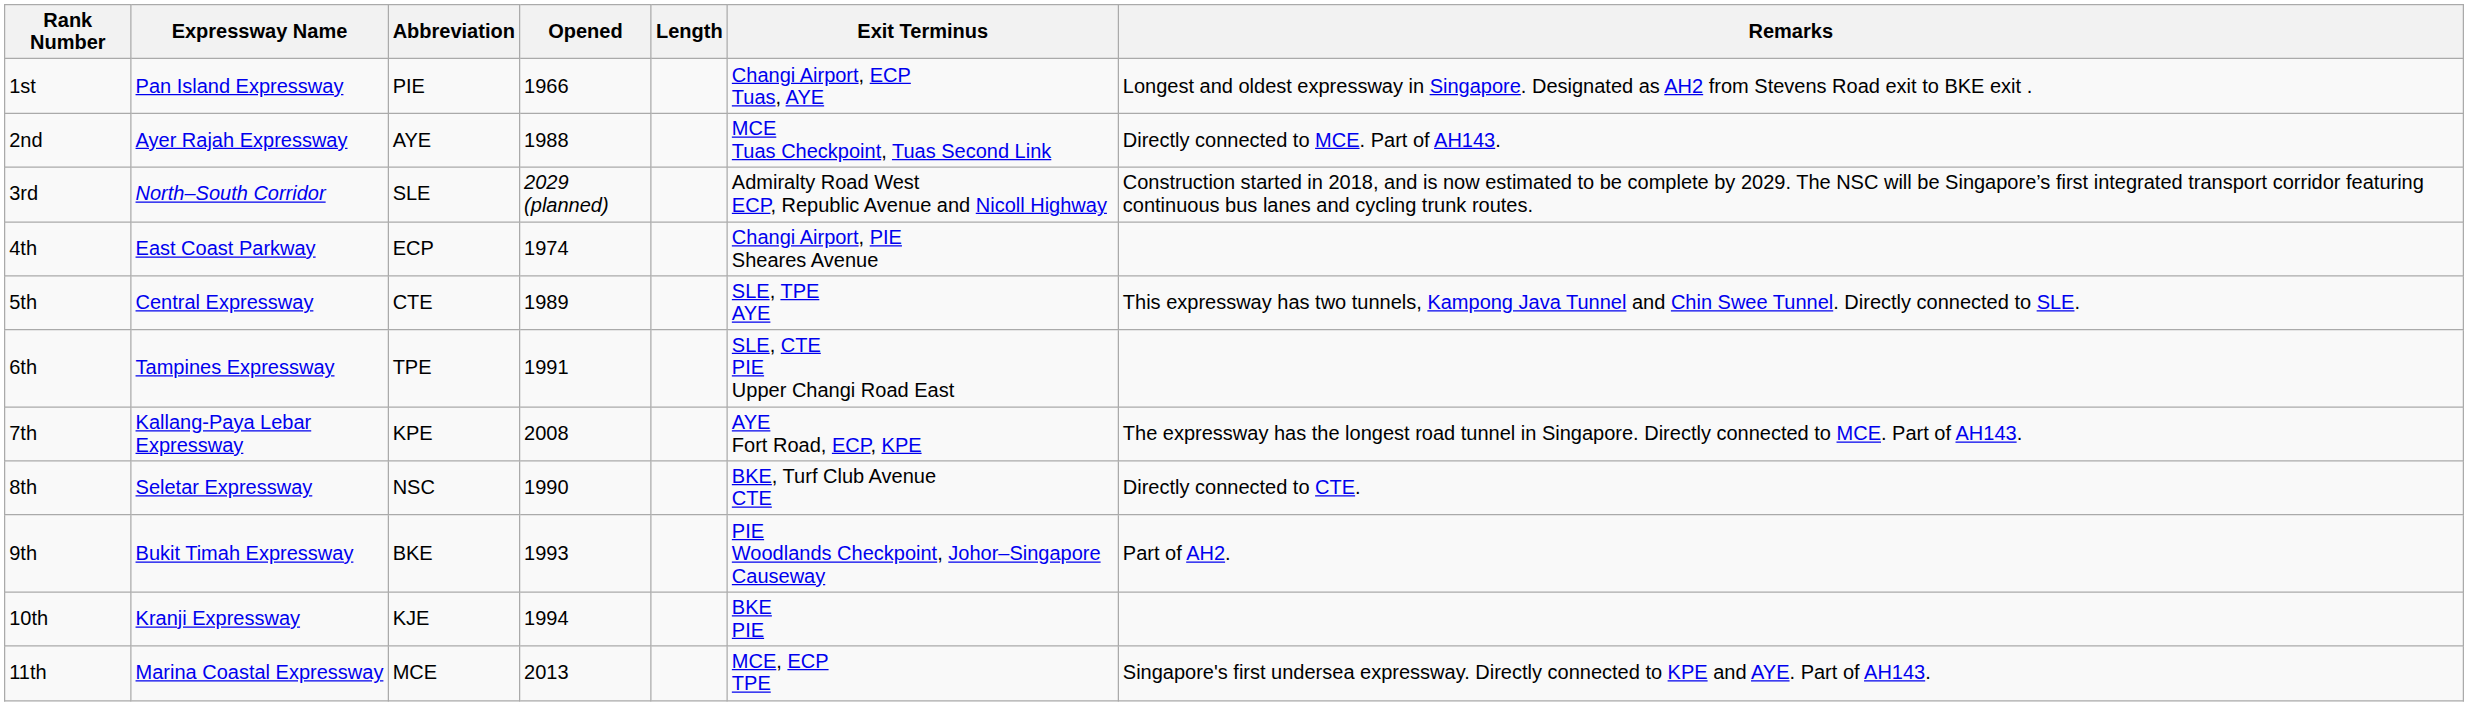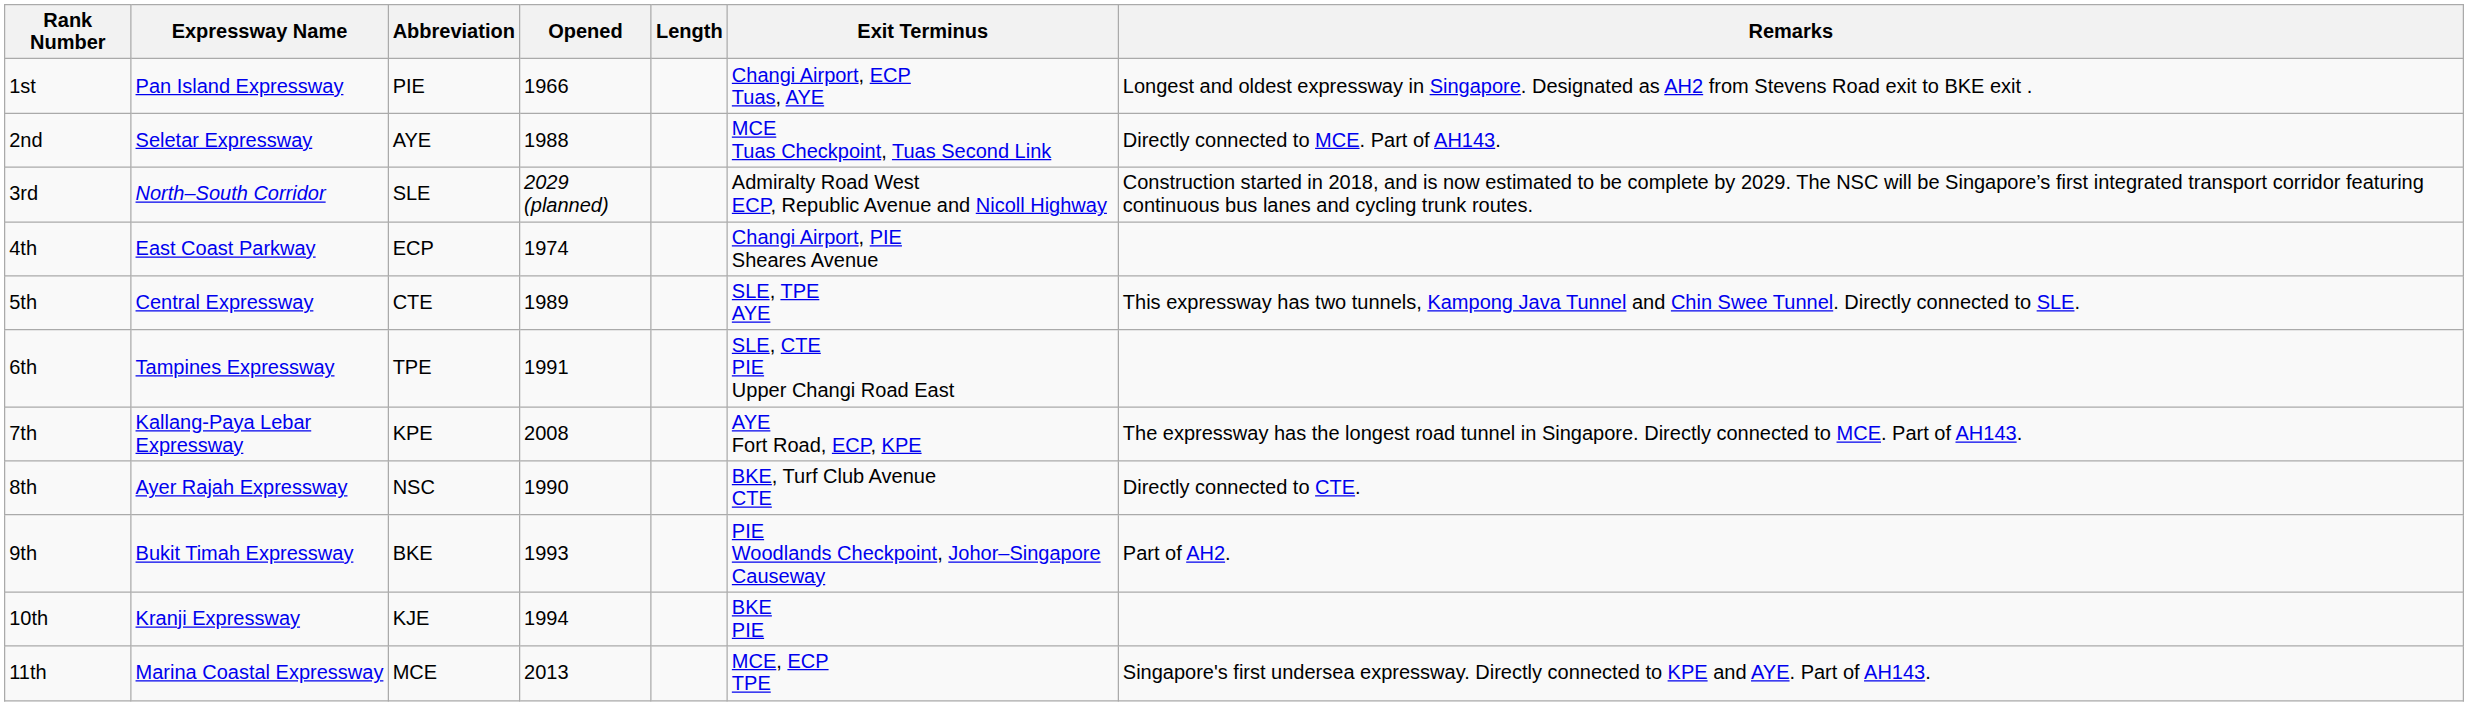2nd | Expressway Name: Ayer Rajah Expressway -> Seletar Expressway
8th | Expressway Name: Seletar Expressway -> Ayer Rajah Expressway
